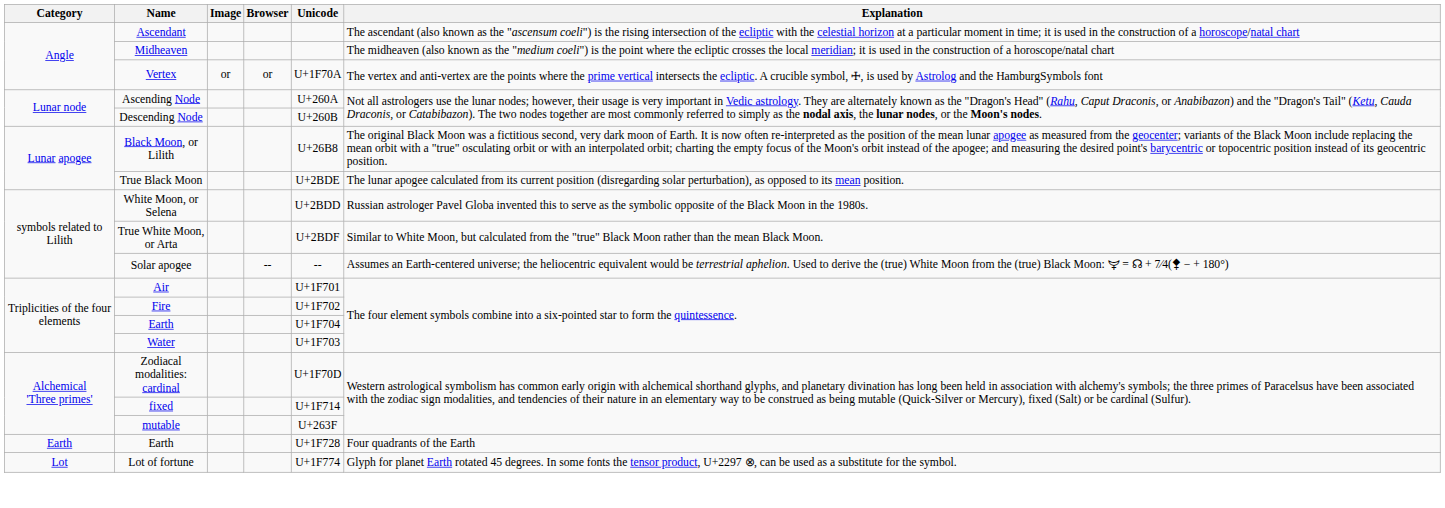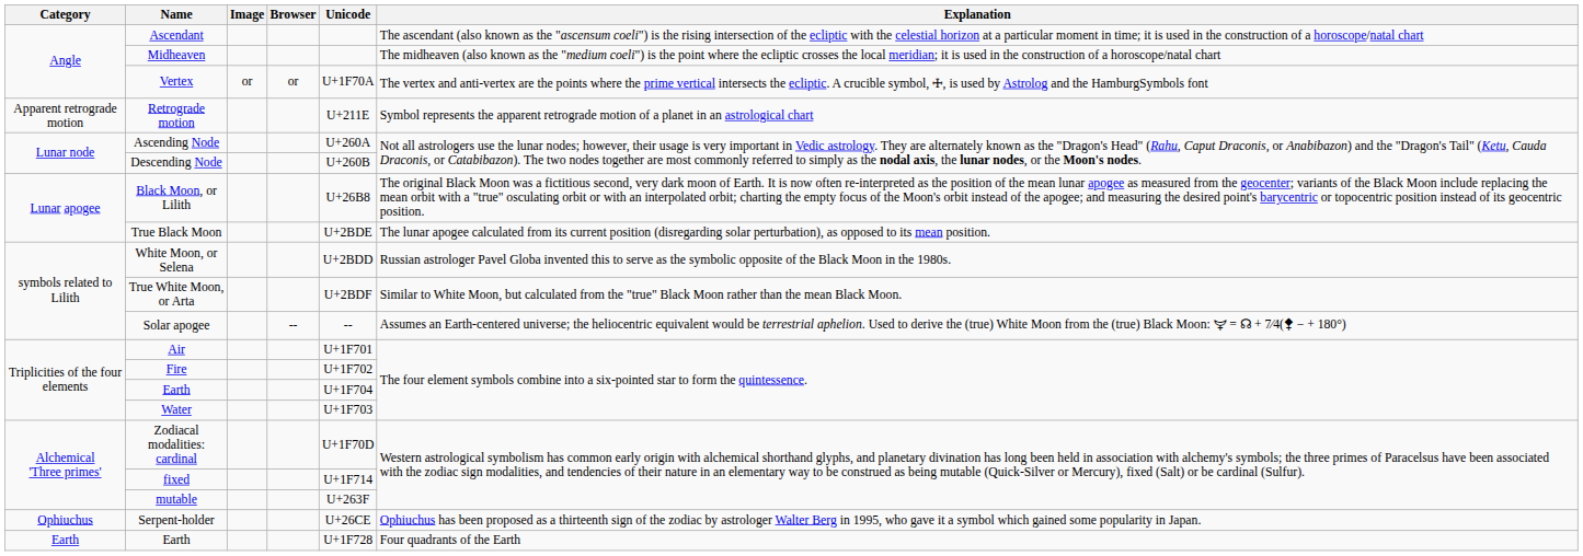+ row: Apparent retrograde motion | Retrograde motion | U+211E | Symbol represents the apparent retrograde motion of a planet in an astrological chart
+ row: Ophiuchus | Serpent-holder | U+26CE | Ophiuchus has been proposed as a thirteenth sign of the zodiac by astrologer Walter Berg in 1995, who gave it a symbol which gained some popularity in Japan.
- row: Lot | Lot of fortune | U+1F774 | Glyph for planet Earth rotated 45 degrees. In some fonts the tensor product, U+2297 ⊗, can be used as a substitute for the symbol.
